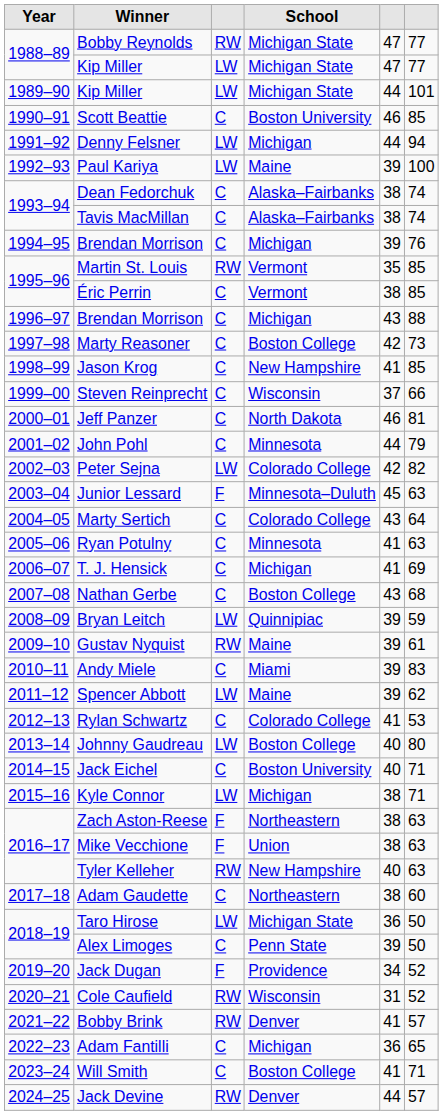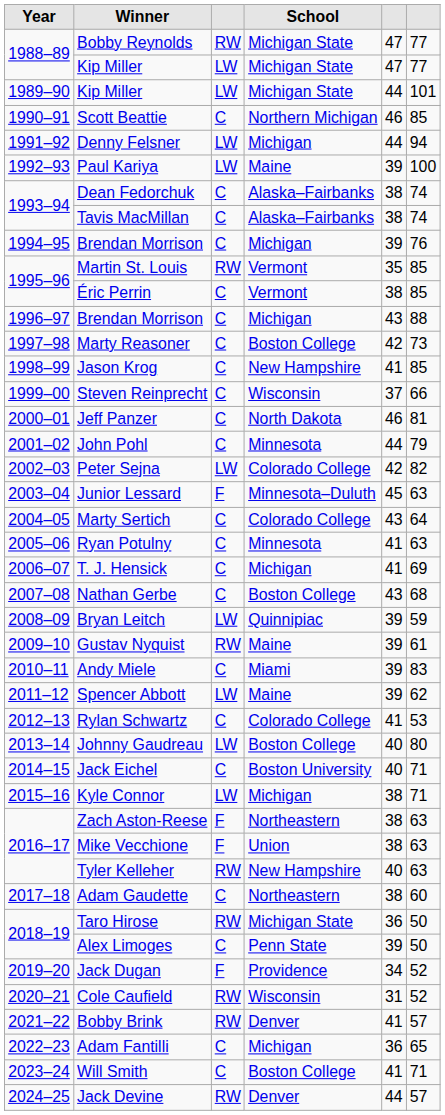Scott Beattie | School: Boston University -> Northern Michigan
Taro Hirose | column 3: LW -> RW
